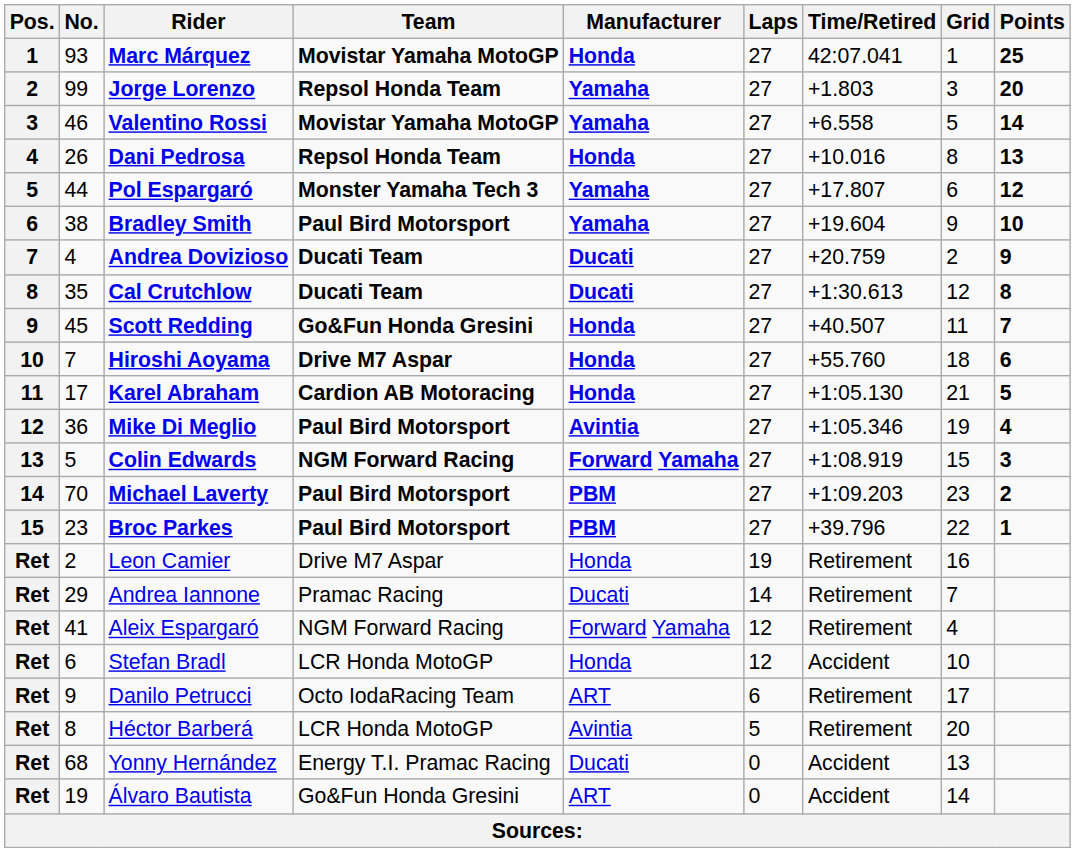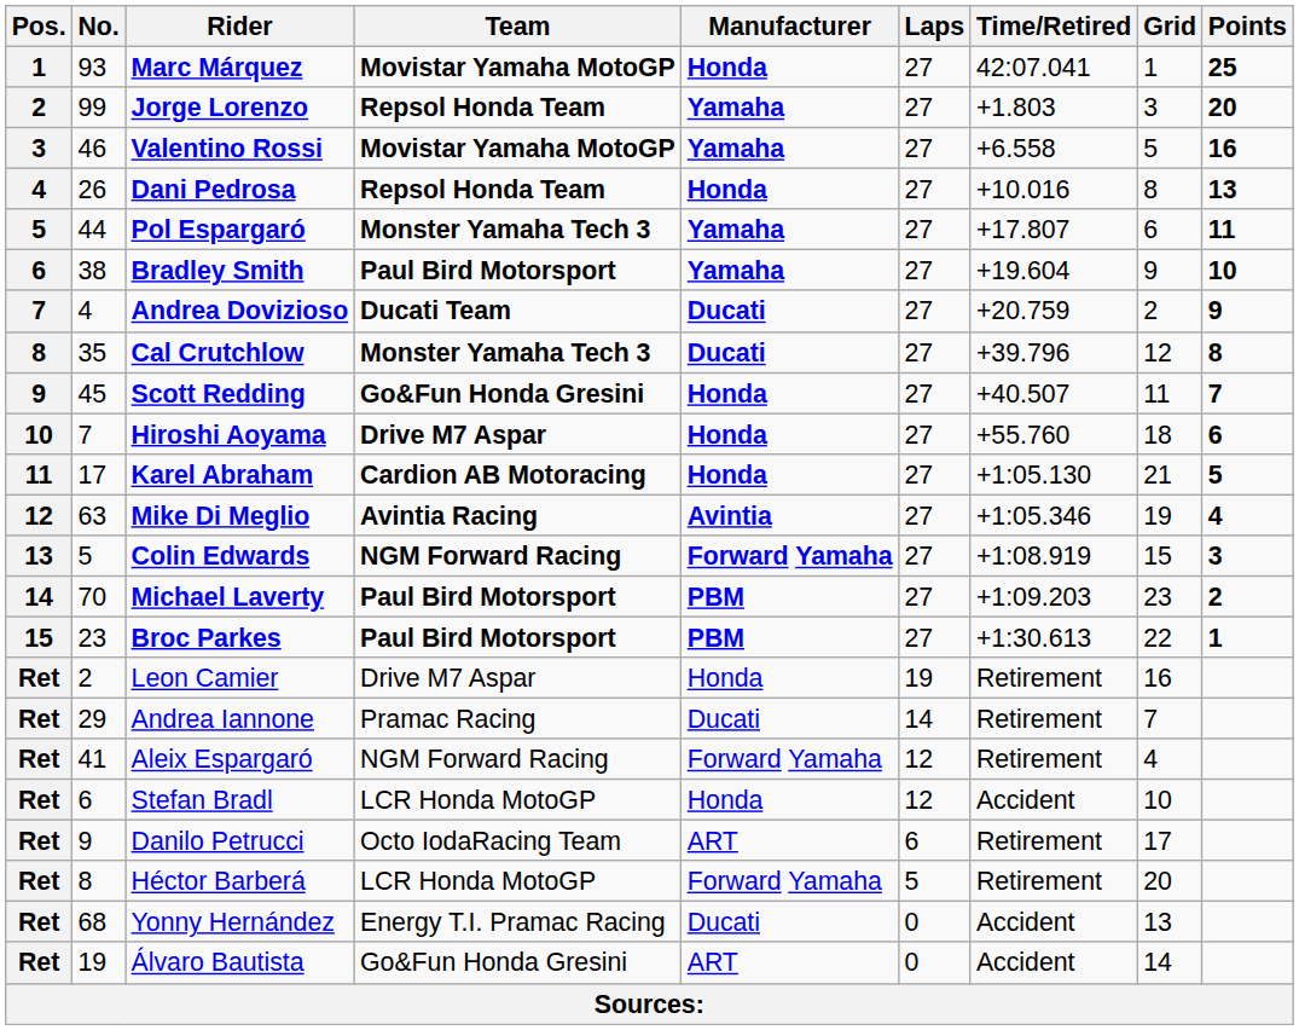Valentino Rossi | Points: 14 -> 16
Pol Espargaró | Points: 12 -> 11
Cal Crutchlow | Team: Ducati Team -> Monster Yamaha Tech 3
Cal Crutchlow | Time/Retired: +1:30.613 -> +39.796
Mike Di Meglio | No.: 36 -> 63
Mike Di Meglio | Team: Paul Bird Motorsport -> Avintia Racing
Broc Parkes | Time/Retired: +39.796 -> +1:30.613
Héctor Barberá | Manufacturer: Avintia -> Forward Yamaha
